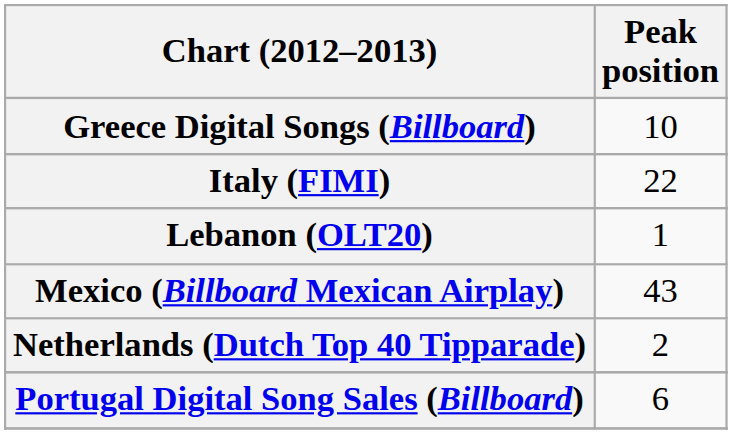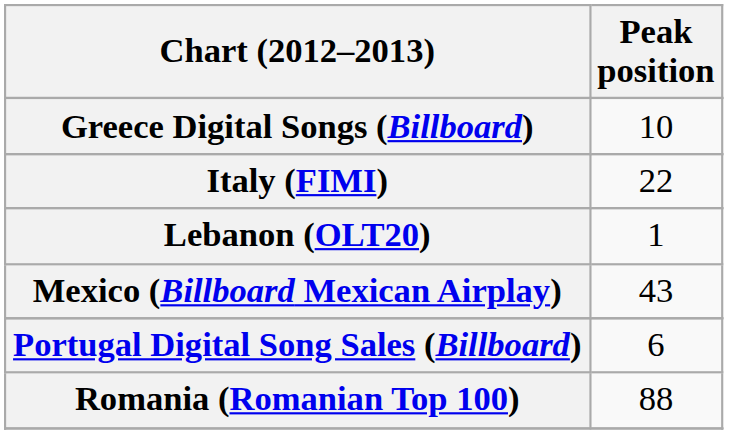- row: Netherlands (Dutch Top 40 Tipparade) | 2
+ row: Romania (Romanian Top 100) | 88
